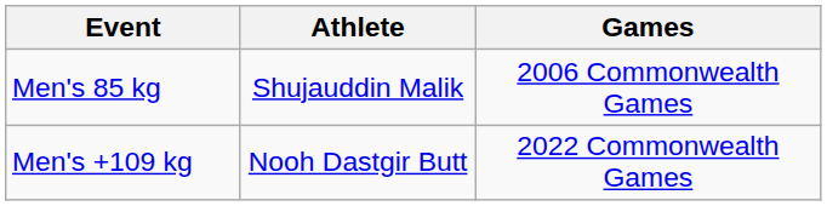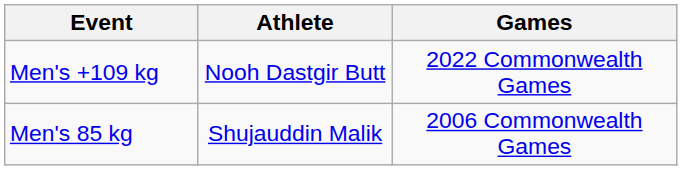rows swapped: Men's 85 kg <-> Men's +109 kg
